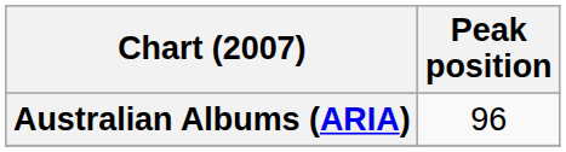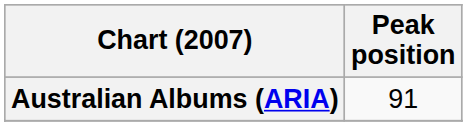Australian Albums (ARIA) | Peak position: 96 -> 91
